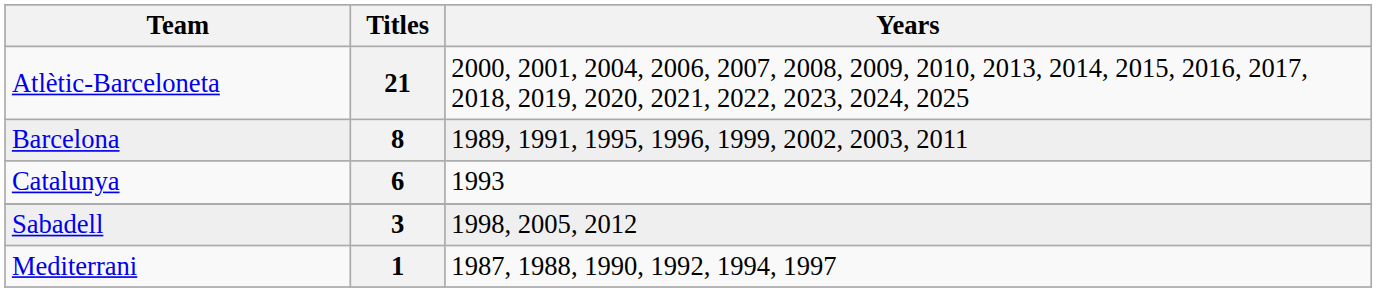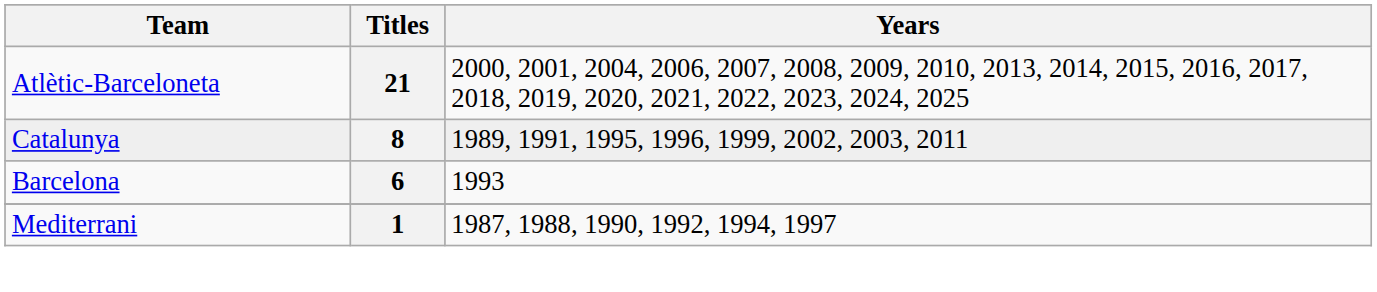8 | Team: Barcelona -> Catalunya
6 | Team: Catalunya -> Barcelona
- row: Sabadell | 3 | 1998, 2005, 2012
